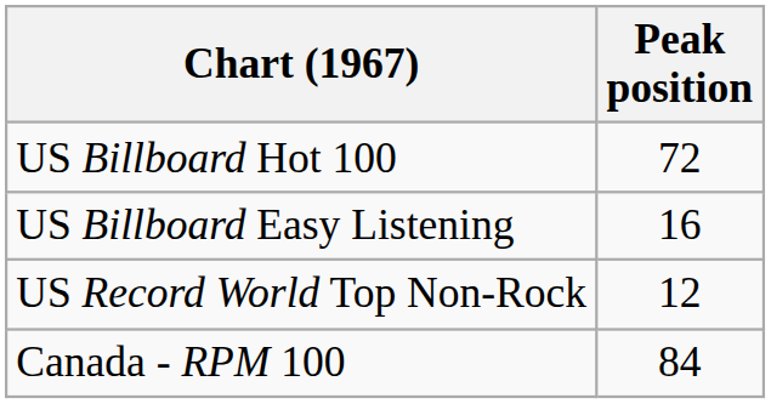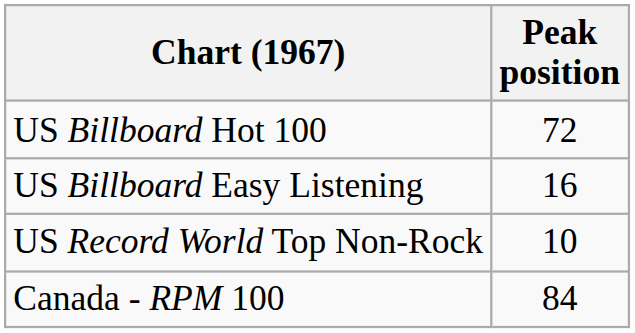US Record World Top Non-Rock | Peak position: 12 -> 10
